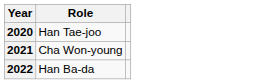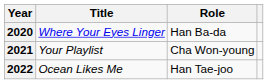+ column: Title | Where Your Eyes Linger | Your Playlist | Ocean Likes Me
2020 | Role: Han Tae-joo -> Han Ba-da
2022 | Role: Han Ba-da -> Han Tae-joo
